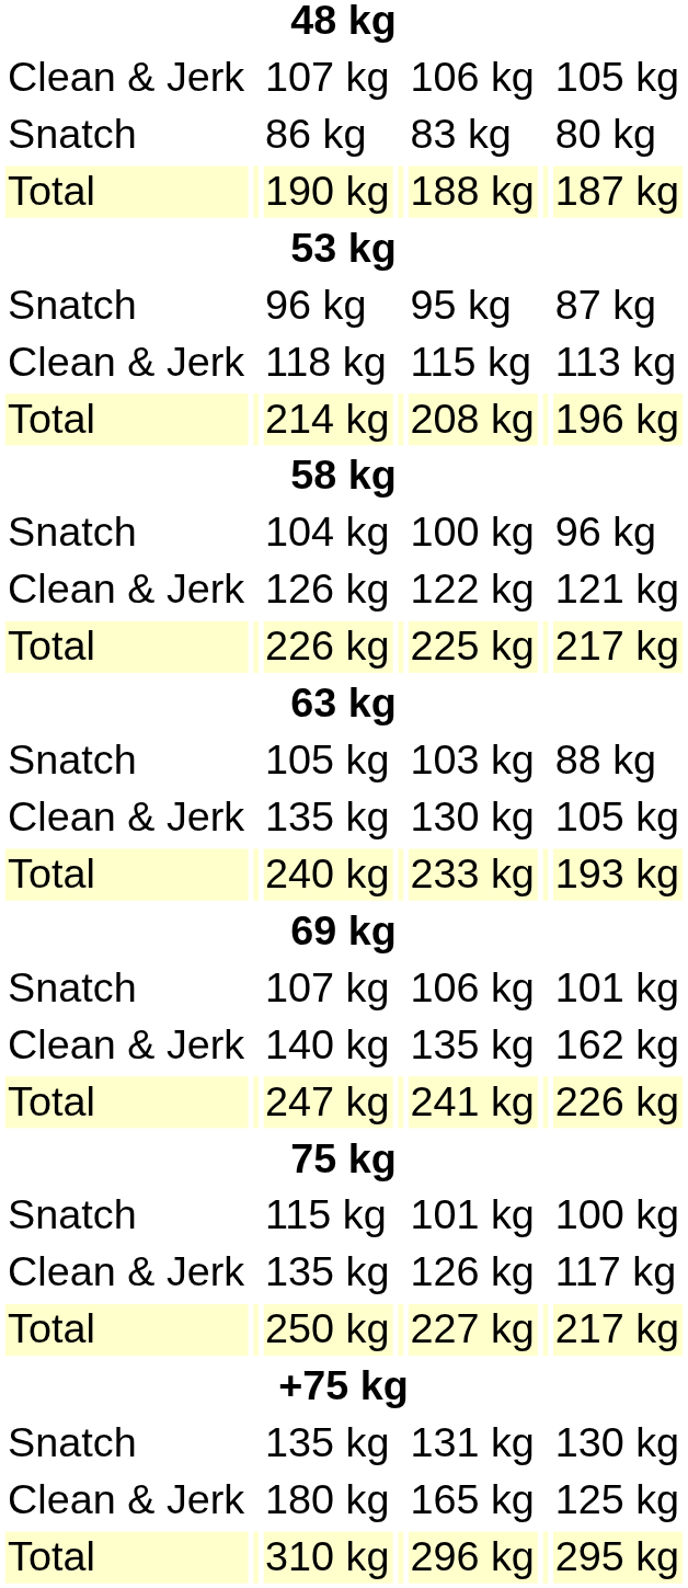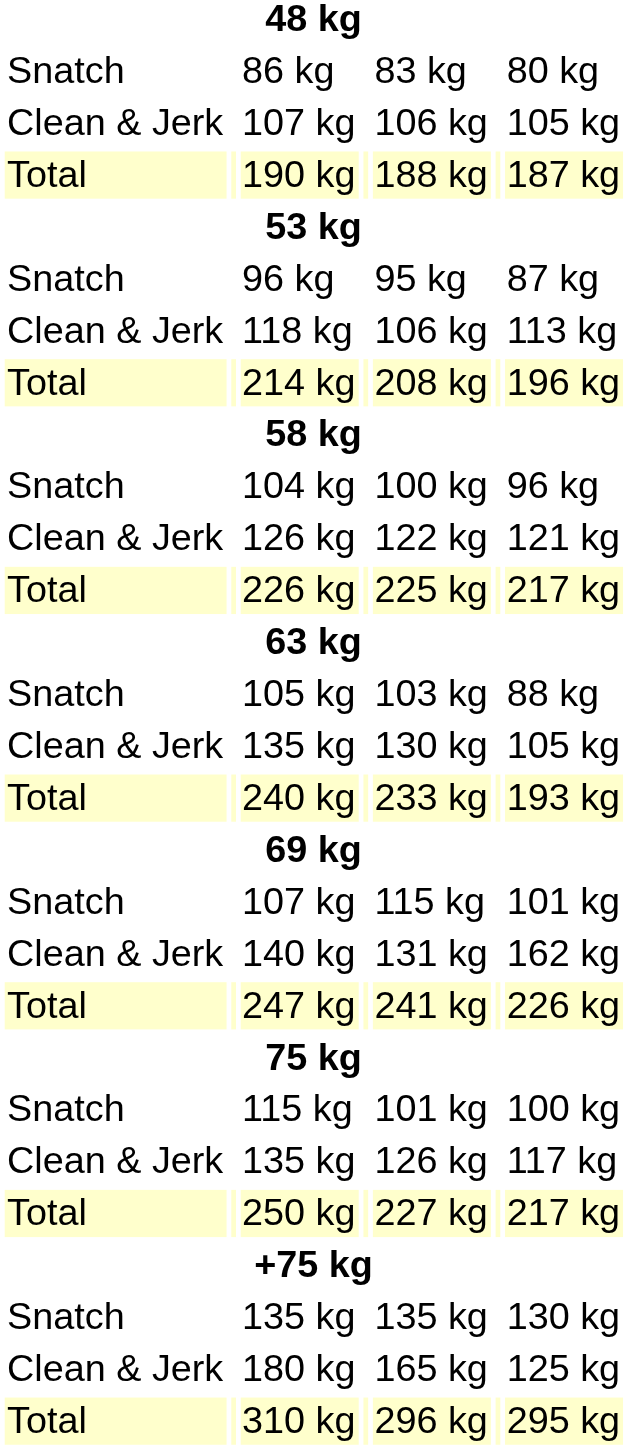rows swapped: 86 kg <-> Clean & Jerk / 107 kg
118 kg | column 5: 115 kg -> 106 kg
Snatch / 107 kg | column 5: 106 kg -> 115 kg
140 kg | column 5: 135 kg -> 131 kg
Snatch / 135 kg | column 5: 131 kg -> 135 kg
